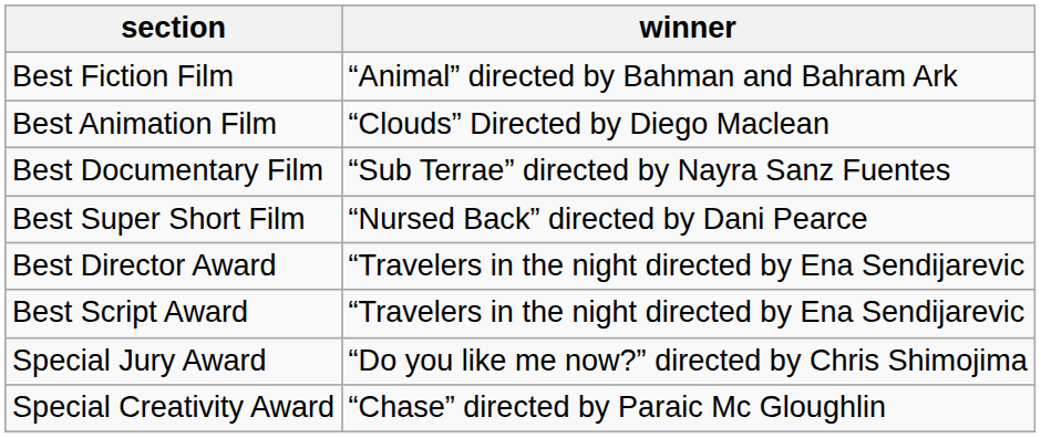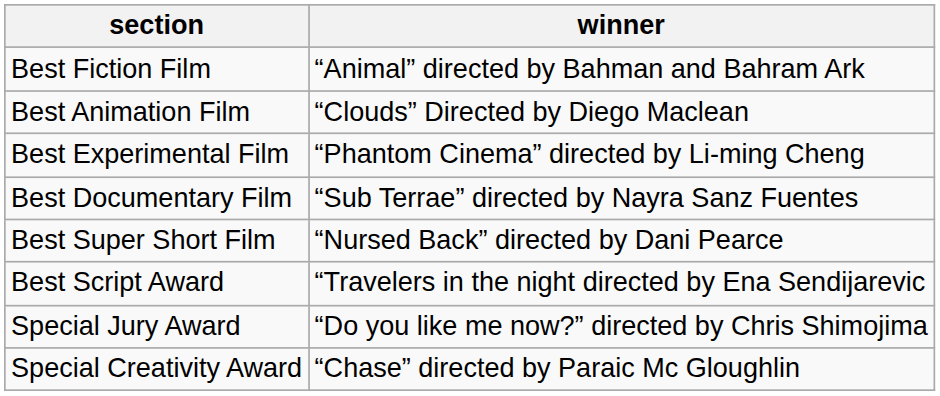+ row: Best Experimental Film | “Phantom Cinema” directed by Li-ming Cheng
- row: Best Director Award | “Travelers in the night directed by Ena Sendijarevic
